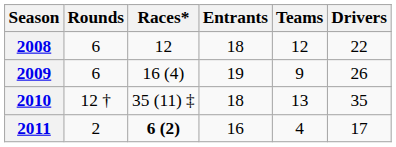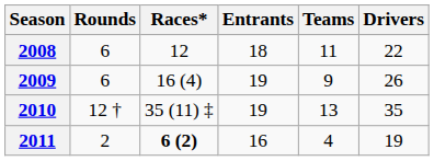2008 | Teams: 12 -> 11
2010 | Entrants: 18 -> 19
2011 | Drivers: 17 -> 19
